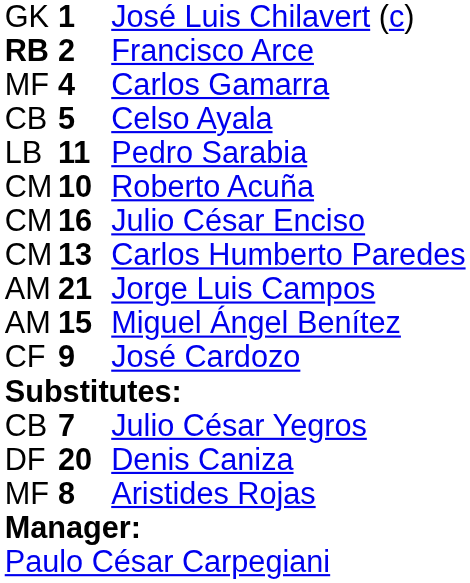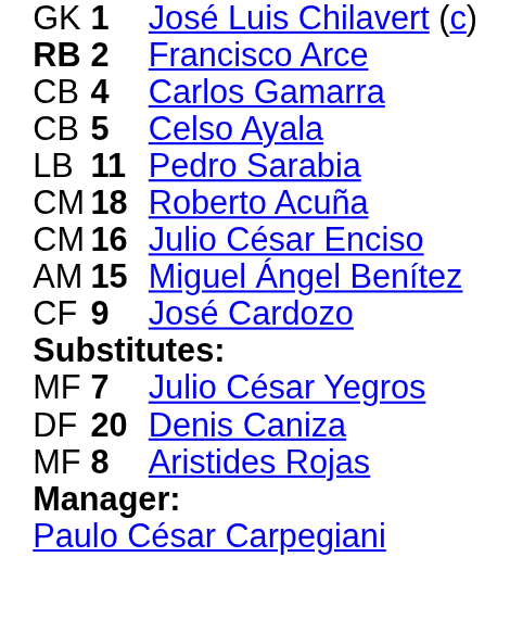Carlos Gamarra | column 1: MF -> CB
Roberto Acuña | column 2: 10 -> 18
- row: CM | 13 | Carlos Humberto Paredes
- row: AM | 21 | Jorge Luis Campos
Julio César Yegros | column 1: CB -> MF
